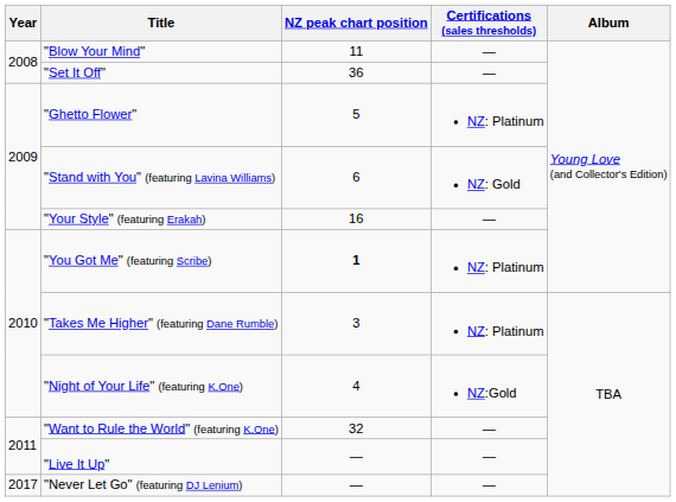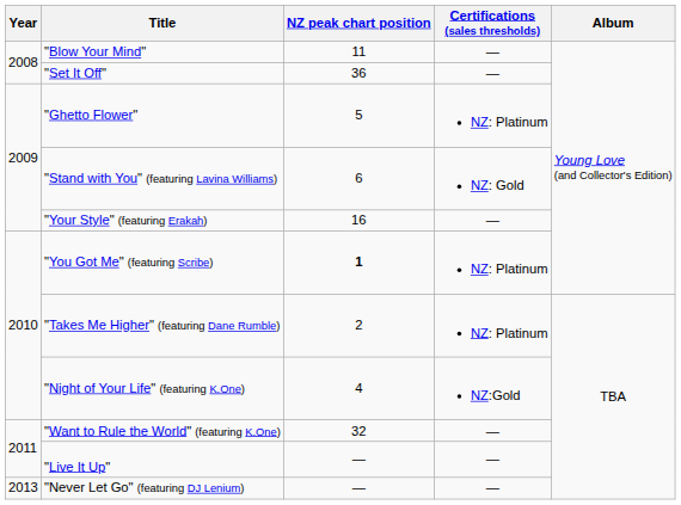"Takes Me Higher" (featuring Dane Rumble) | NZ peak chart position: 3 -> 2
"Never Let Go" (featuring DJ Lenium) | Year: 2017 -> 2013
